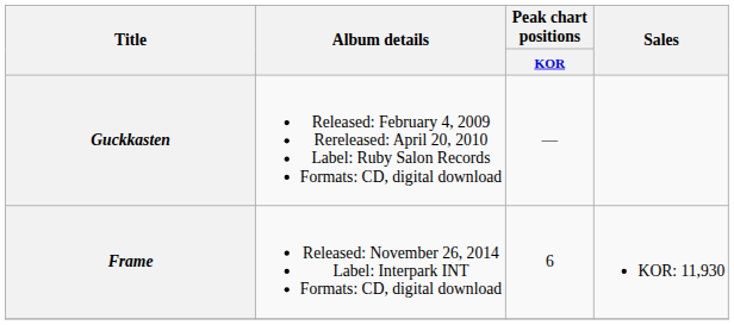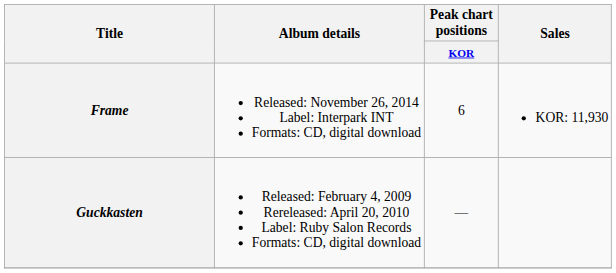rows swapped: Guckkasten <-> Frame
